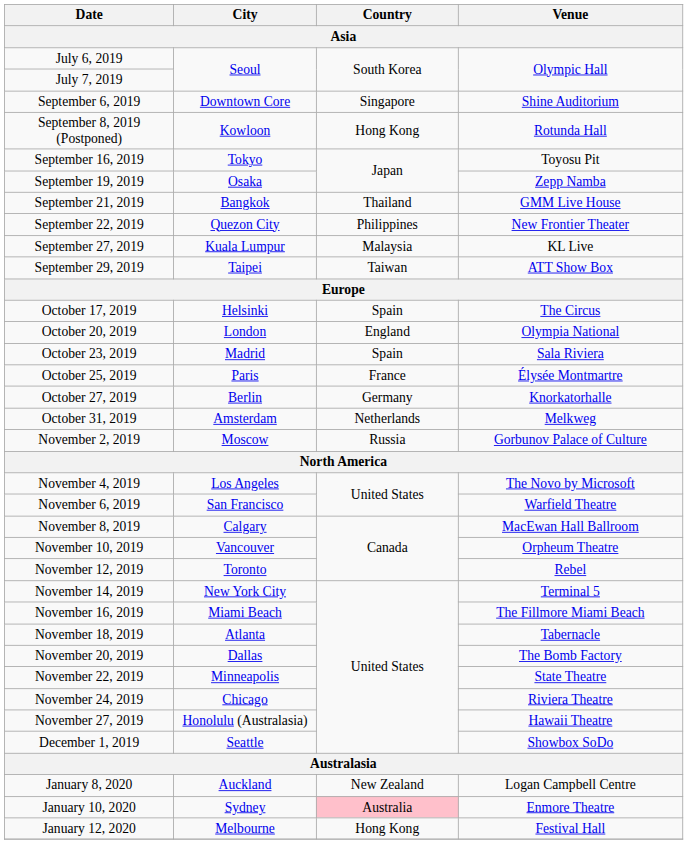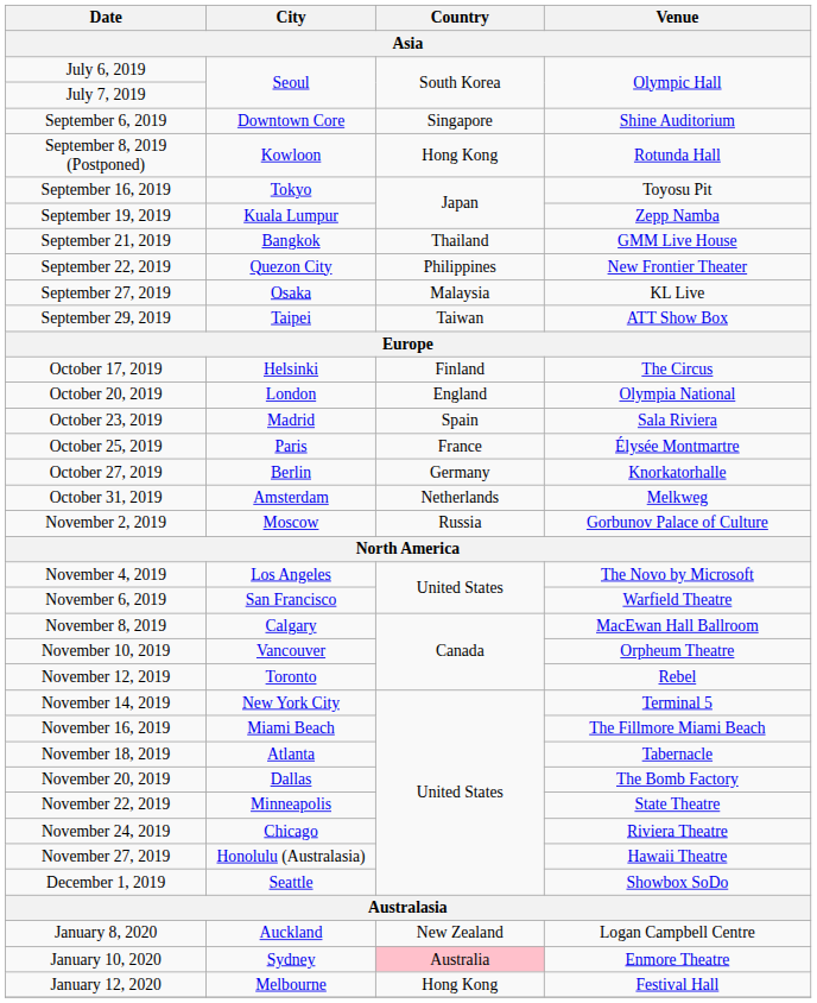September 19, 2019 | City: Osaka -> Kuala Lumpur
September 27, 2019 | City: Kuala Lumpur -> Osaka
October 17, 2019 | Country: Spain -> Finland
